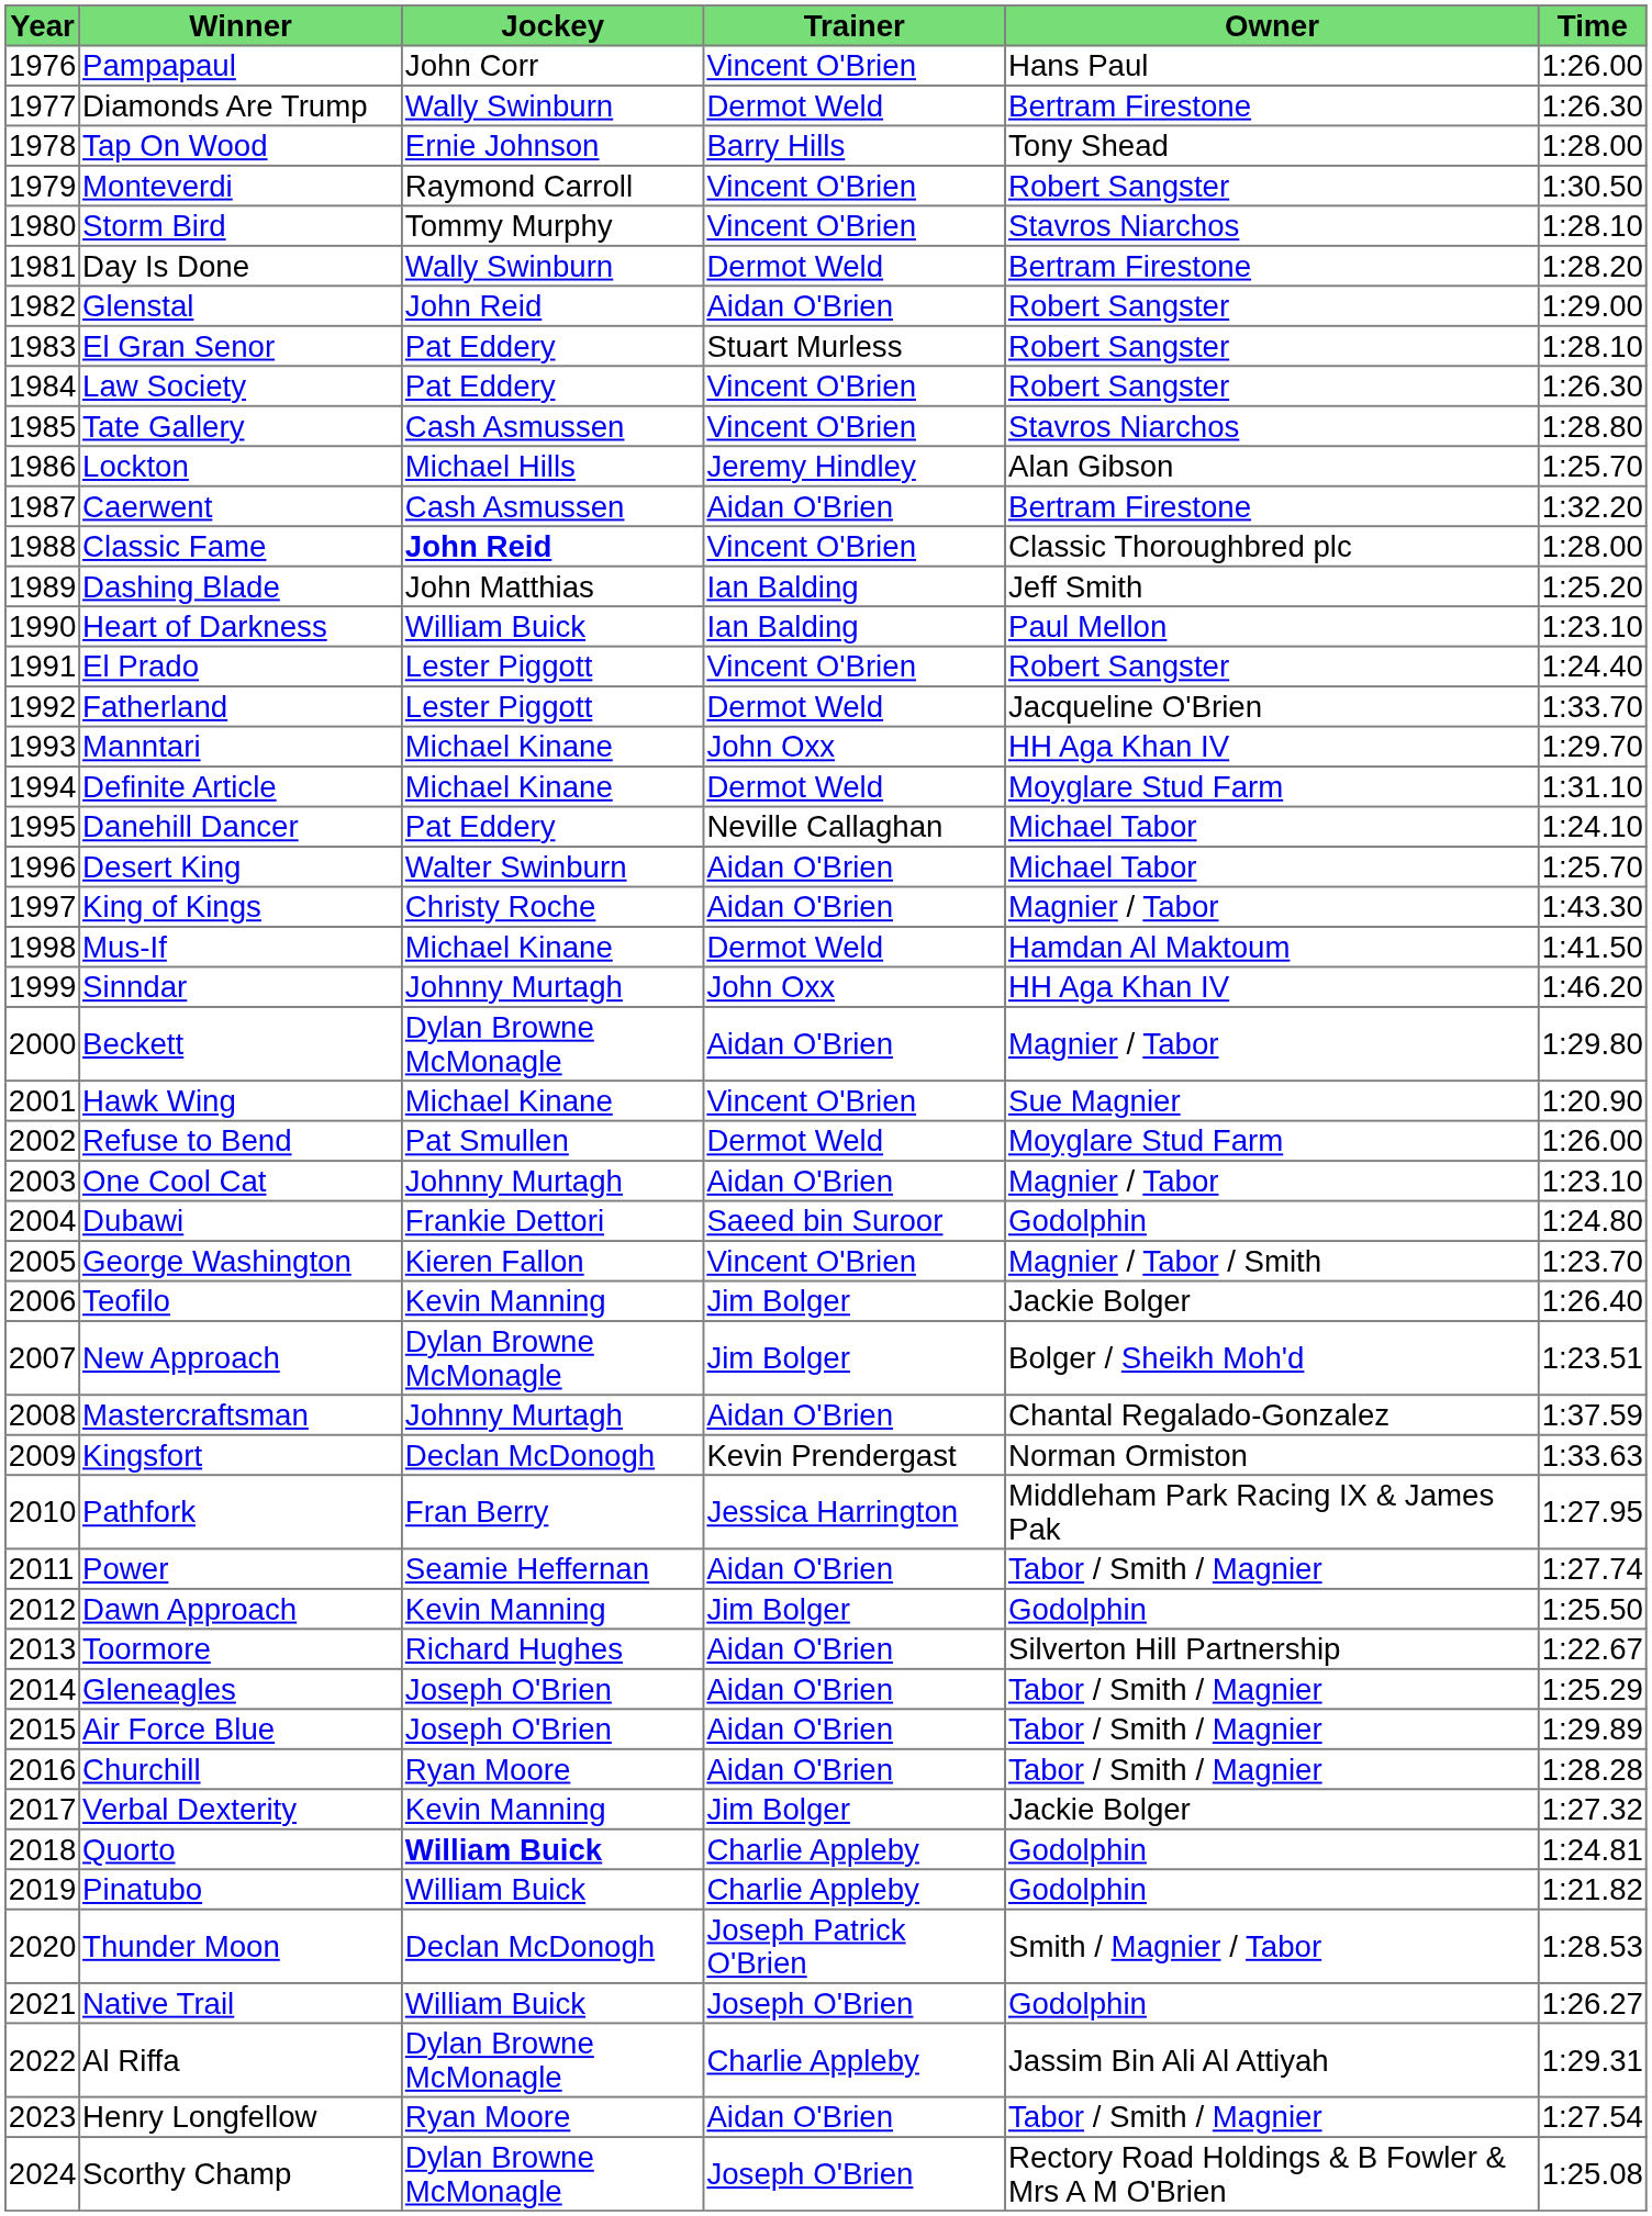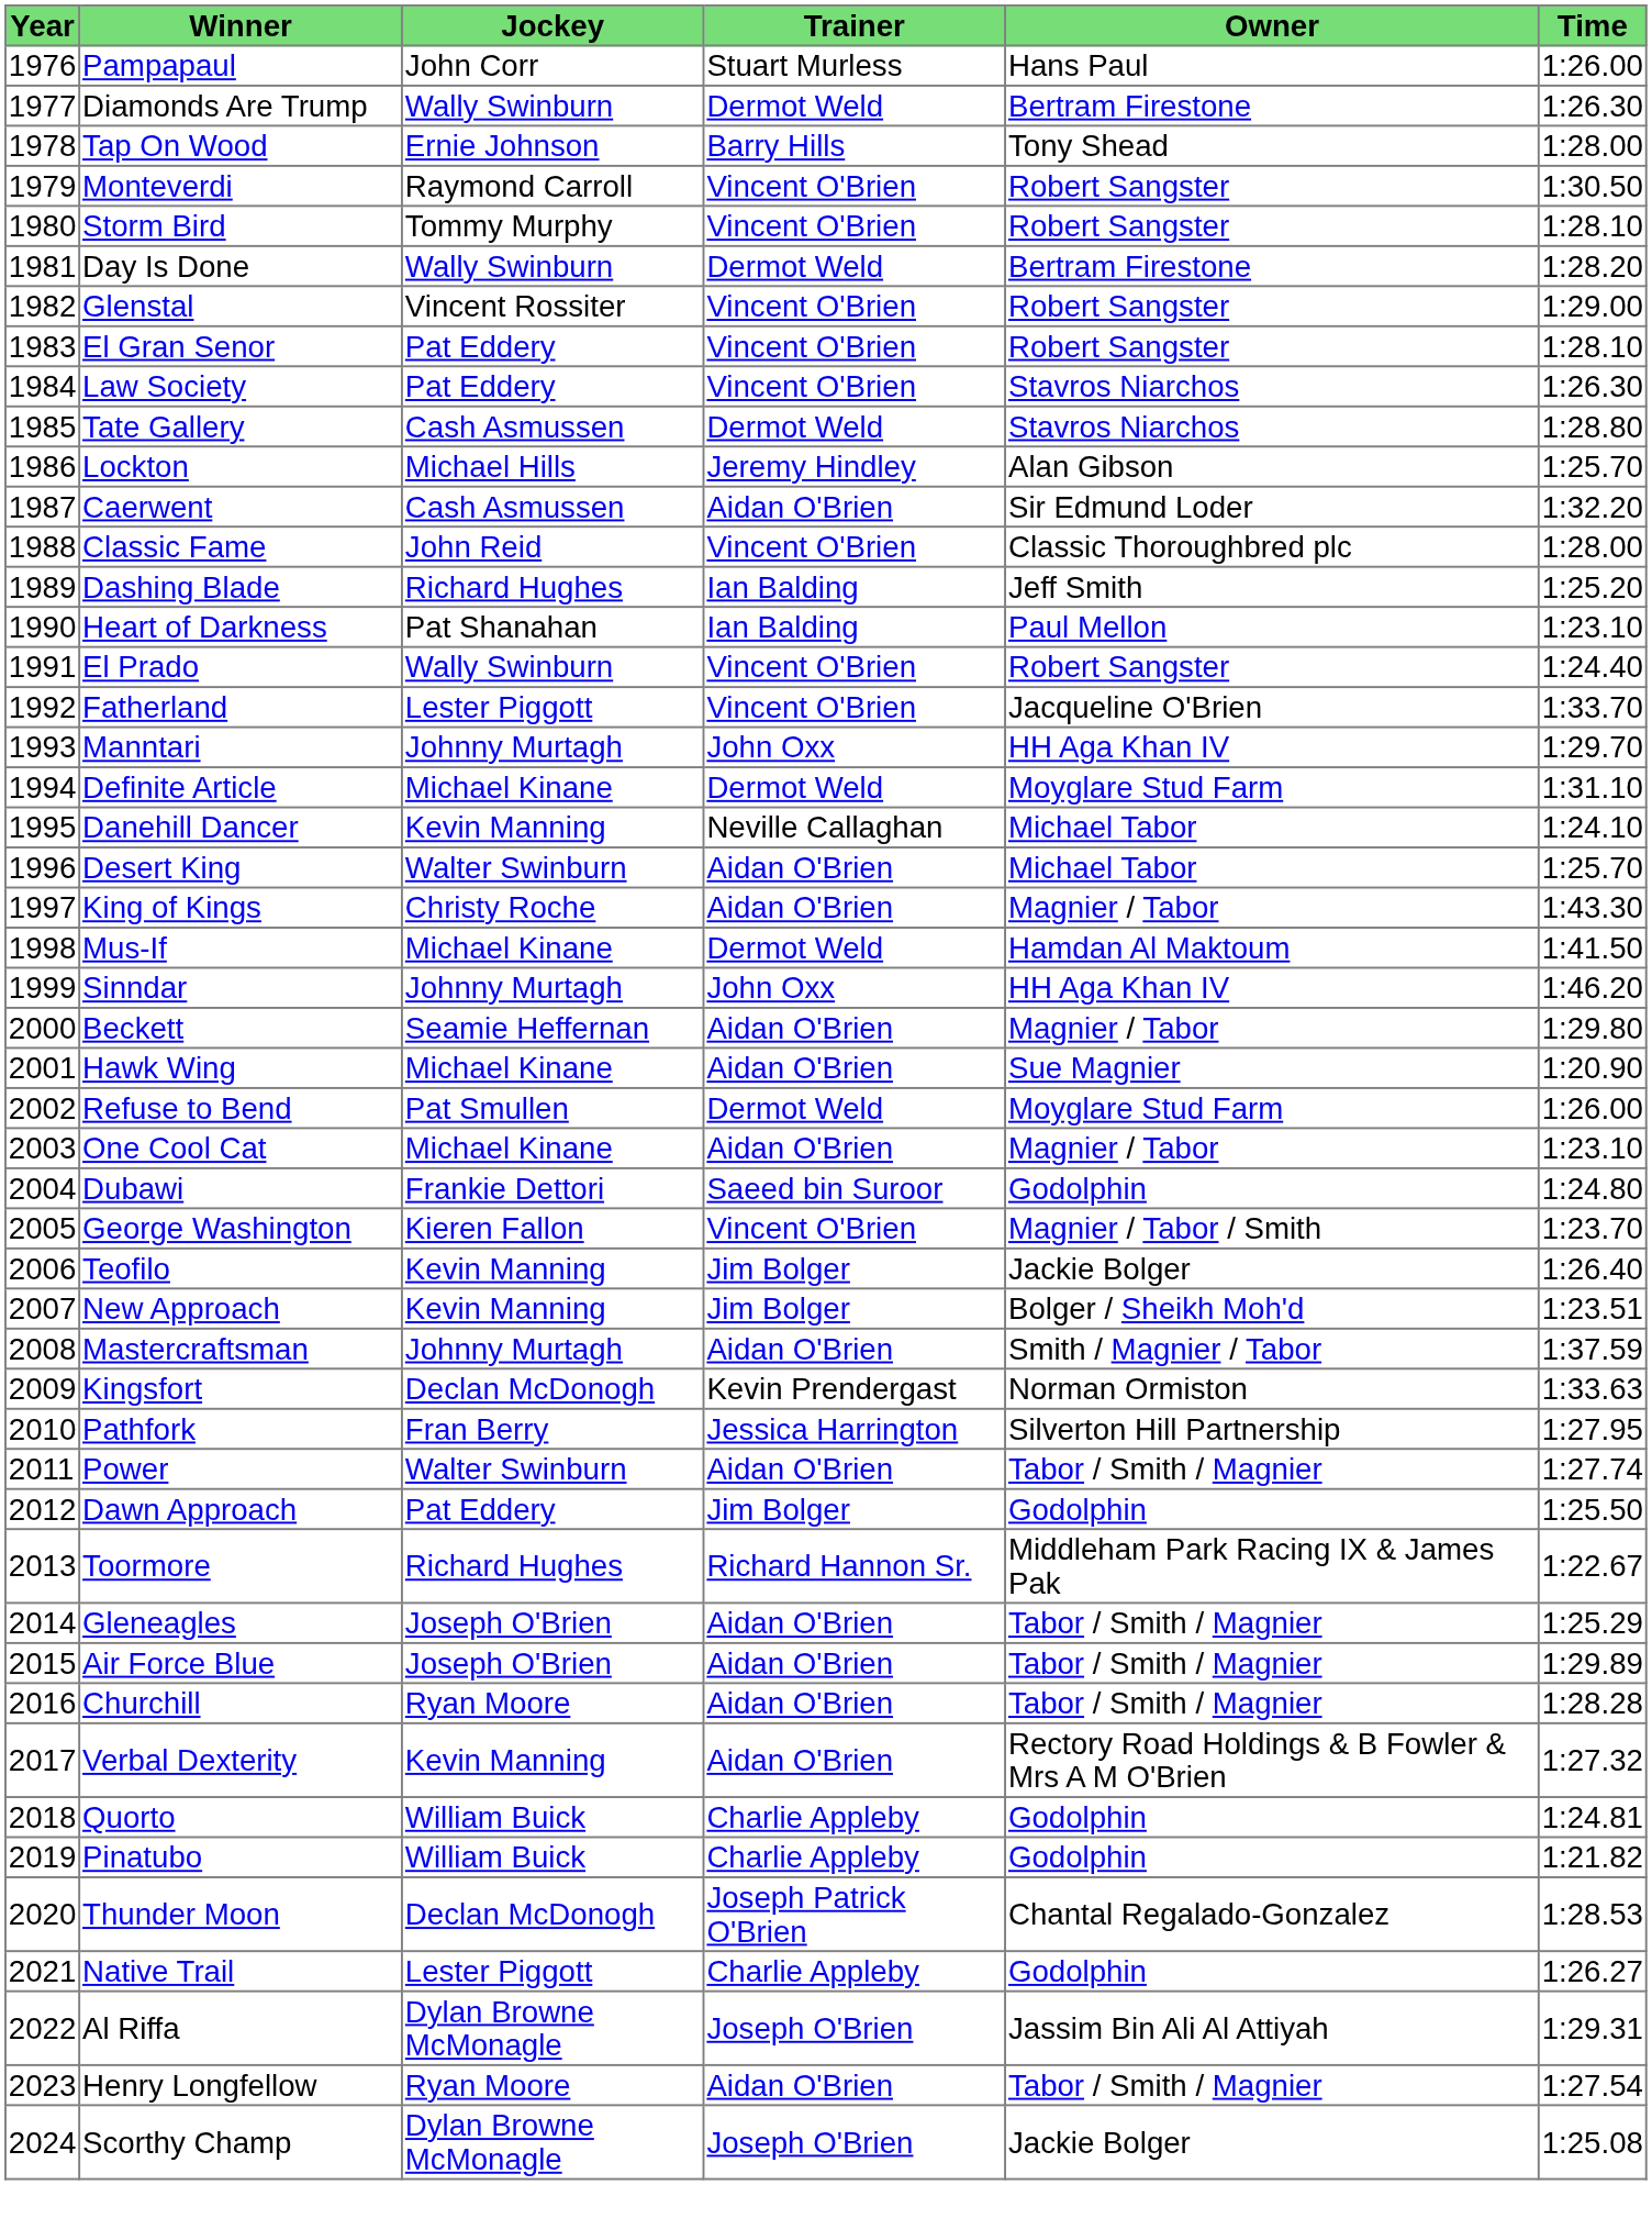Pampapaul | Trainer: Vincent O'Brien -> Stuart Murless
Storm Bird | Owner: Stavros Niarchos -> Robert Sangster
Glenstal | Jockey: John Reid -> Vincent Rossiter
Glenstal | Trainer: Aidan O'Brien -> Vincent O'Brien
El Gran Senor | Trainer: Stuart Murless -> Vincent O'Brien
Law Society | Owner: Robert Sangster -> Stavros Niarchos
Tate Gallery | Trainer: Vincent O'Brien -> Dermot Weld
Caerwent | Owner: Bertram Firestone -> Sir Edmund Loder
Classic Fame | Jockey: bold -> normal
Dashing Blade | Jockey: John Matthias -> Richard Hughes
Heart of Darkness | Jockey: William Buick -> Pat Shanahan
El Prado | Jockey: Lester Piggott -> Wally Swinburn
Fatherland | Trainer: Dermot Weld -> Vincent O'Brien
Manntari | Jockey: Michael Kinane -> Johnny Murtagh
Danehill Dancer | Jockey: Pat Eddery -> Kevin Manning
Beckett | Jockey: Dylan Browne McMonagle -> Seamie Heffernan
Hawk Wing | Trainer: Vincent O'Brien -> Aidan O'Brien
One Cool Cat | Jockey: Johnny Murtagh -> Michael Kinane
New Approach | Jockey: Dylan Browne McMonagle -> Kevin Manning
Mastercraftsman | Owner: Chantal Regalado-Gonzalez -> Smith / Magnier / Tabor
Pathfork | Owner: Middleham Park Racing IX & James Pak -> Silverton Hill Partnership
Power | Jockey: Seamie Heffernan -> Walter Swinburn
Dawn Approach | Jockey: Kevin Manning -> Pat Eddery
Toormore | Trainer: Aidan O'Brien -> Richard Hannon Sr.
Toormore | Owner: Silverton Hill Partnership -> Middleham Park Racing IX & James Pak
Verbal Dexterity | Trainer: Jim Bolger -> Aidan O'Brien
Verbal Dexterity | Owner: Jackie Bolger -> Rectory Road Holdings & B Fowler & Mrs A M O'Brien
Quorto | Jockey: bold -> normal
Thunder Moon | Owner: Smith / Magnier / Tabor -> Chantal Regalado-Gonzalez
Native Trail | Jockey: William Buick -> Lester Piggott
Native Trail | Trainer: Joseph O'Brien -> Charlie Appleby
Al Riffa | Trainer: Charlie Appleby -> Joseph O'Brien
Scorthy Champ | Owner: Rectory Road Holdings & B Fowler & Mrs A M O'Brien -> Jackie Bolger
